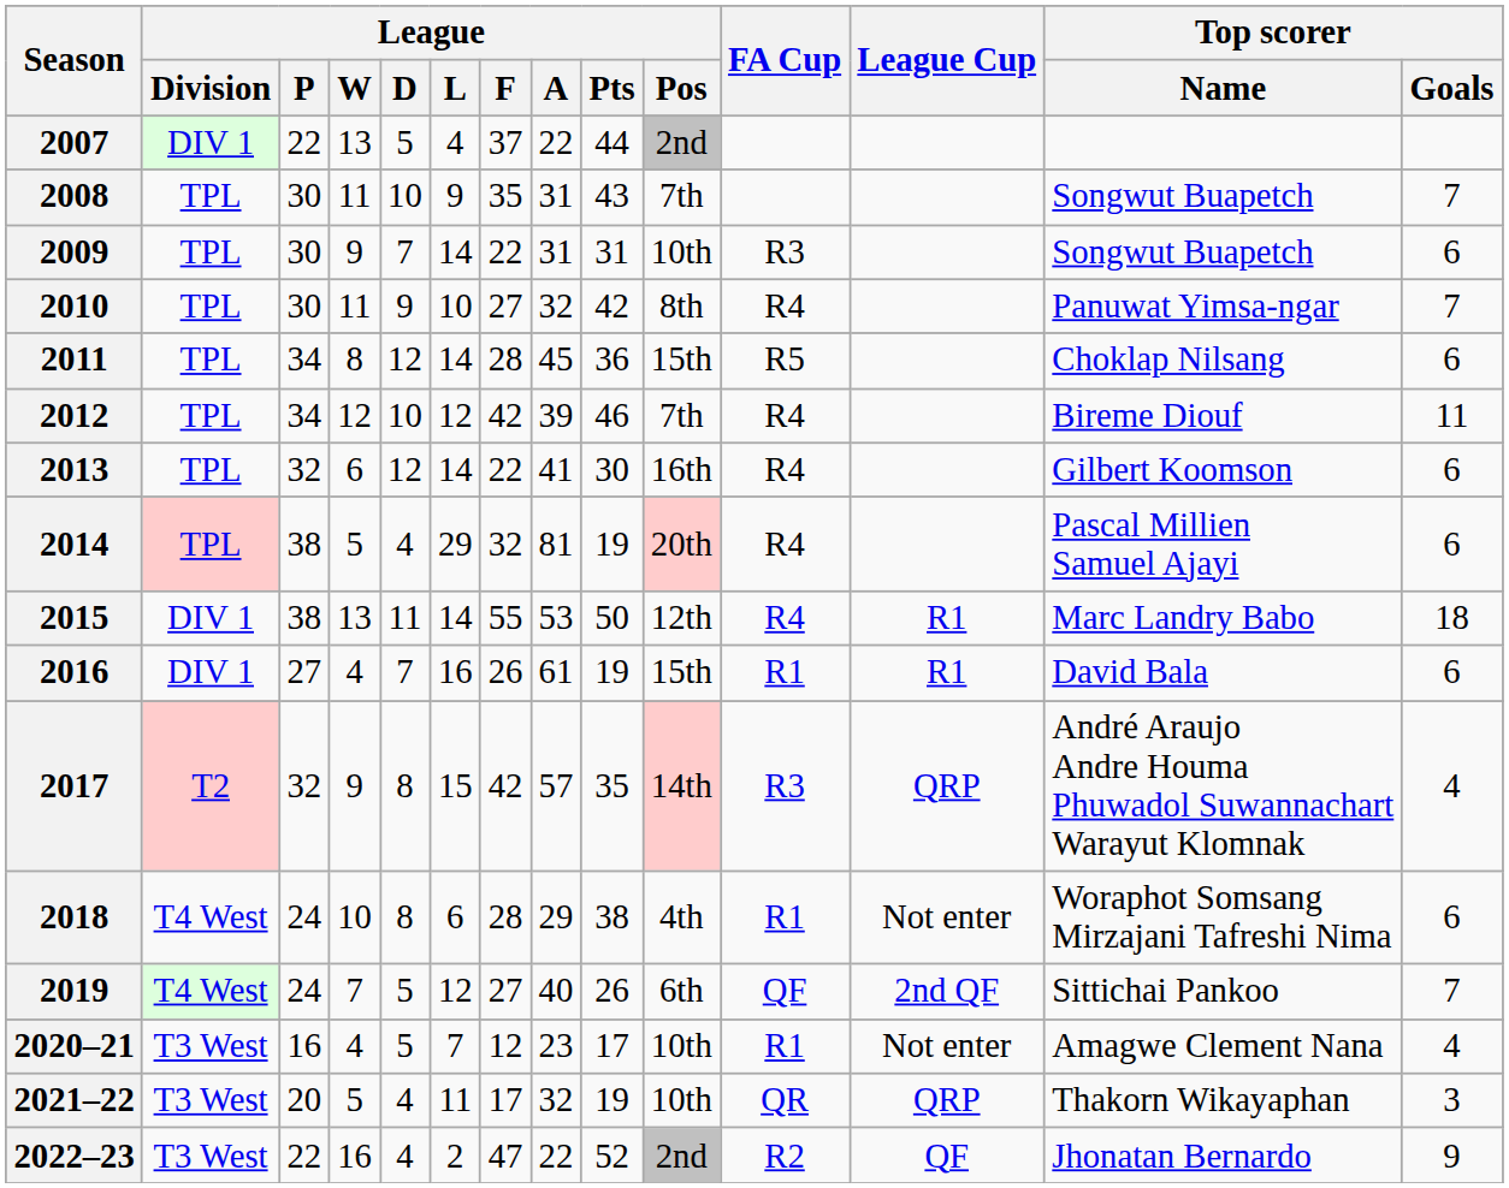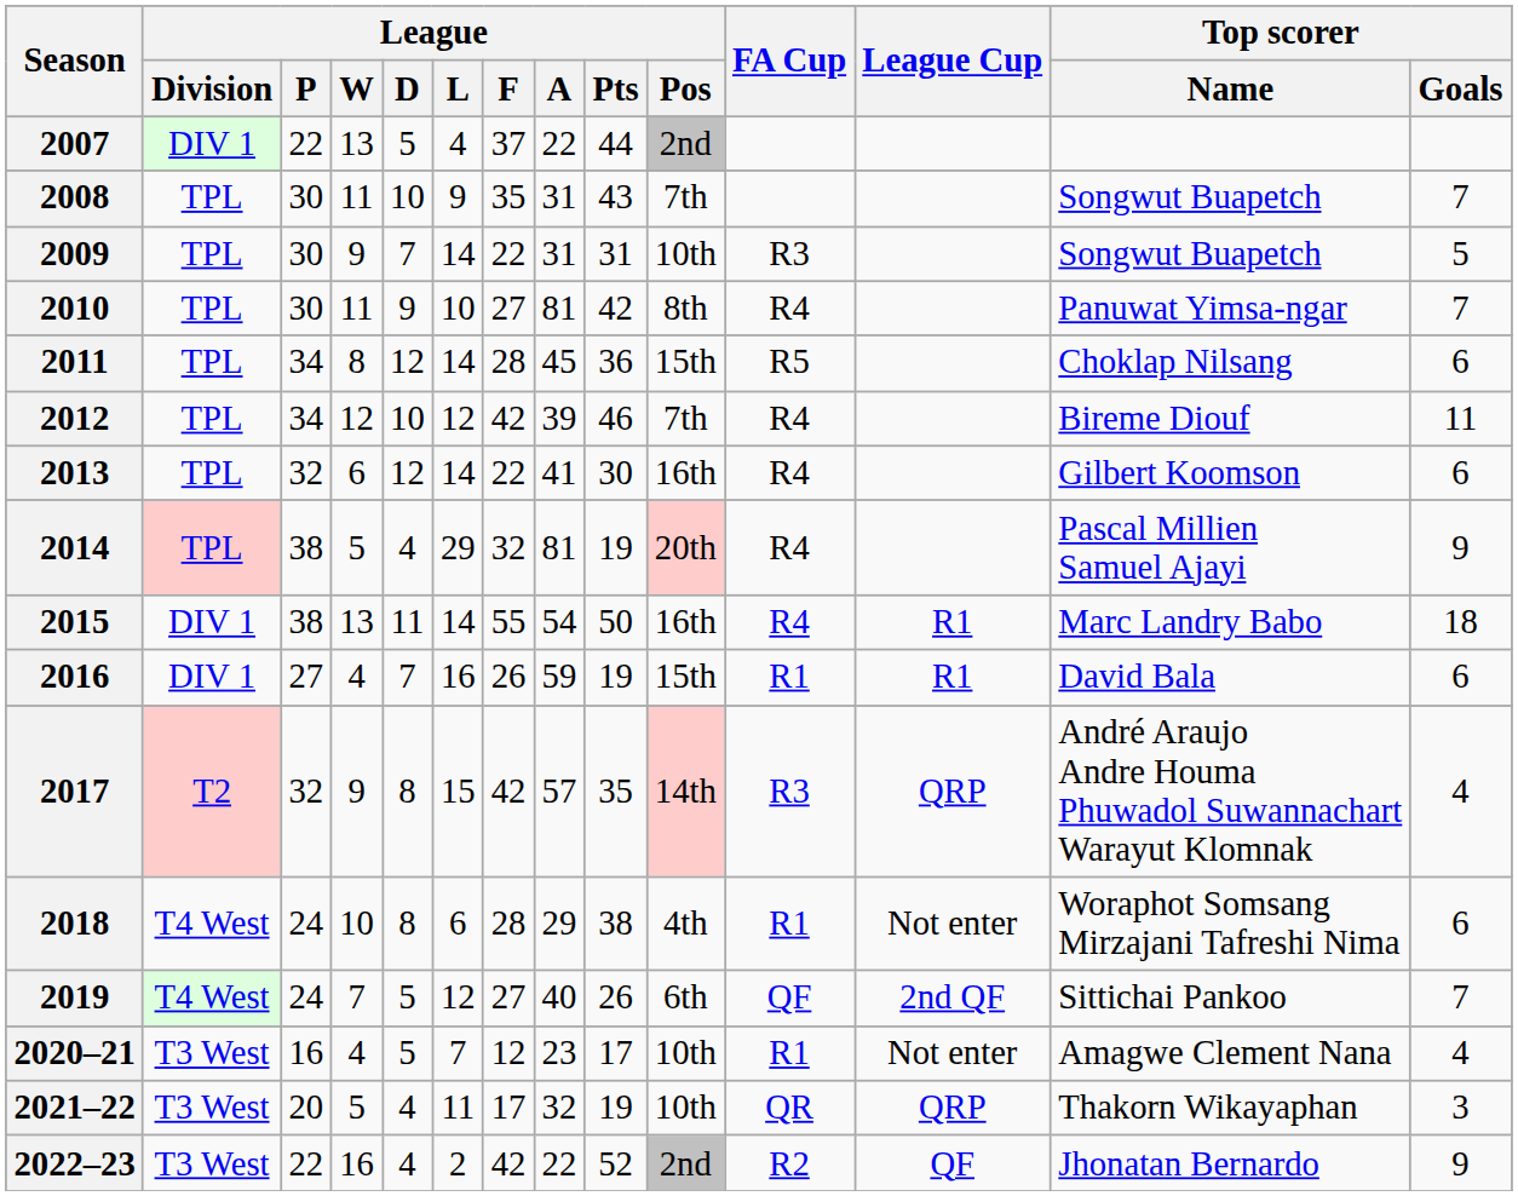2009 | Top scorer / Goals: 6 -> 5
2010 | League / A: 32 -> 81
2014 | Top scorer / Goals: 6 -> 9
2015 | League / A: 53 -> 54
2015 | League / Pos: 12th -> 16th
2016 | League / A: 61 -> 59
2022–23 | League / F: 47 -> 42
